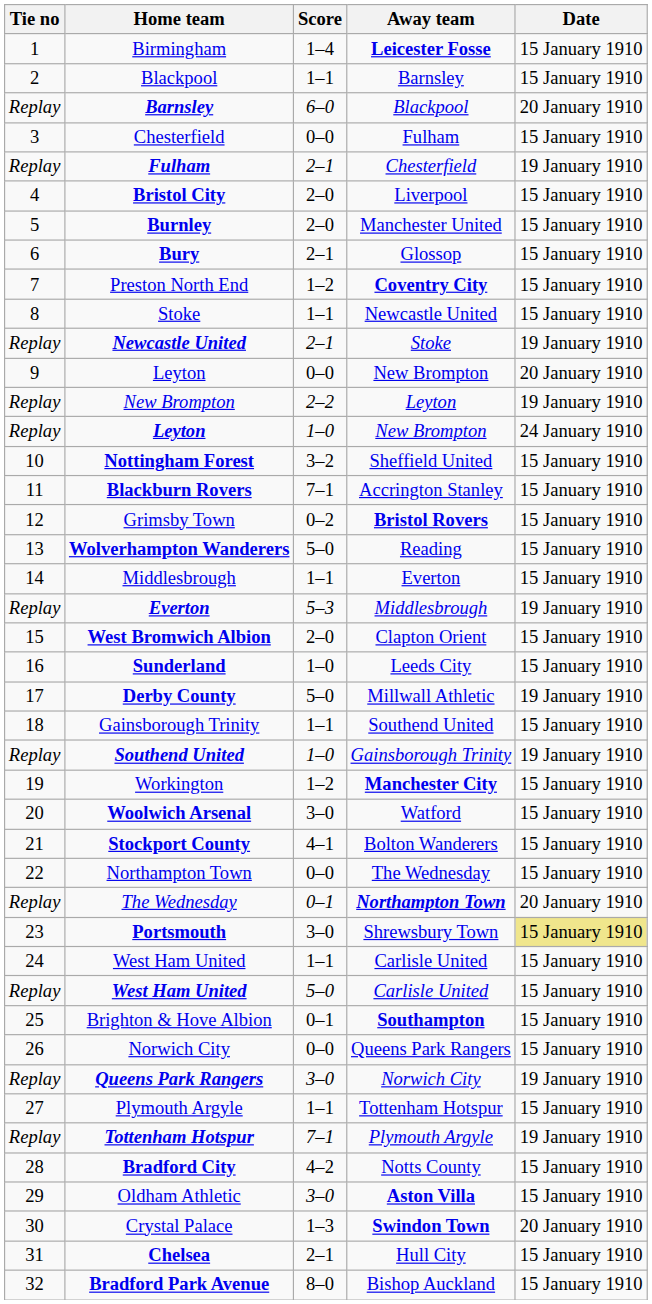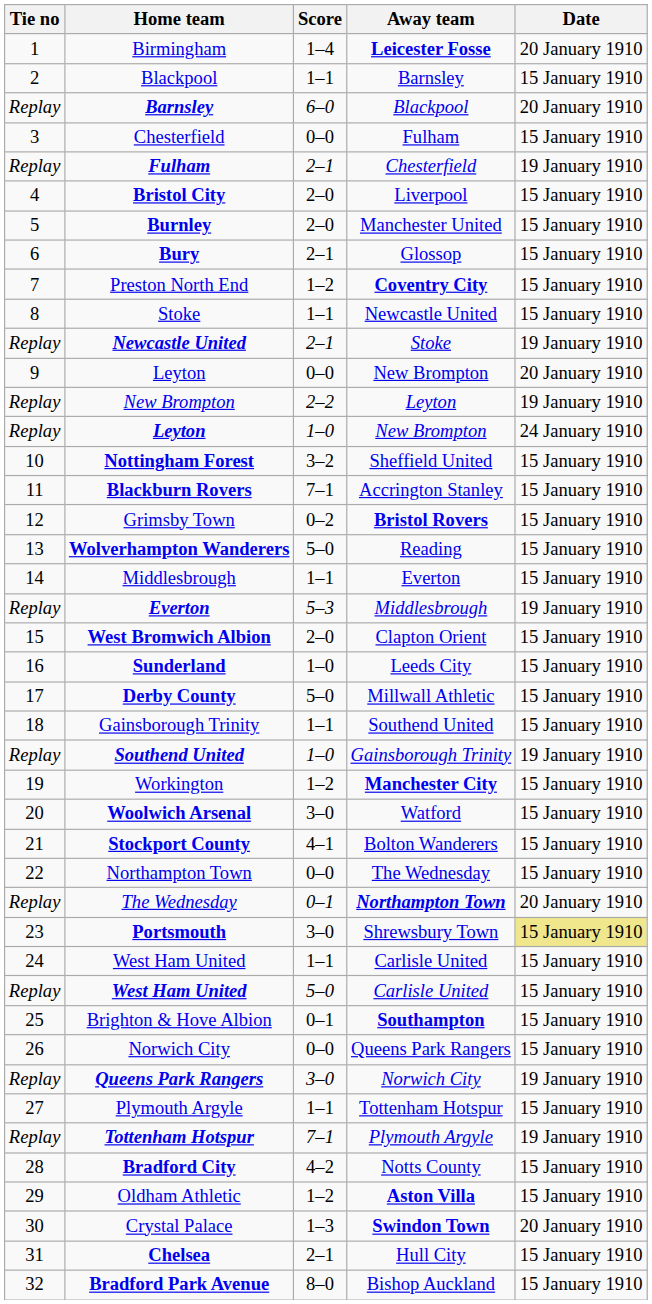Birmingham | Date: 15 January 1910 -> 20 January 1910
Derby County | Date: 19 January 1910 -> 15 January 1910
Oldham Athletic | Score: 3–0 -> 1–2
